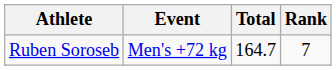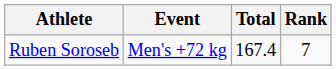Ruben Soroseb | Total: 164.7 -> 167.4
